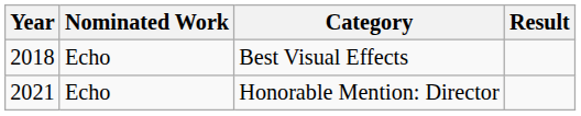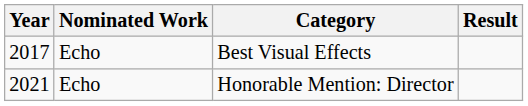Best Visual Effects | Year: 2018 -> 2017
